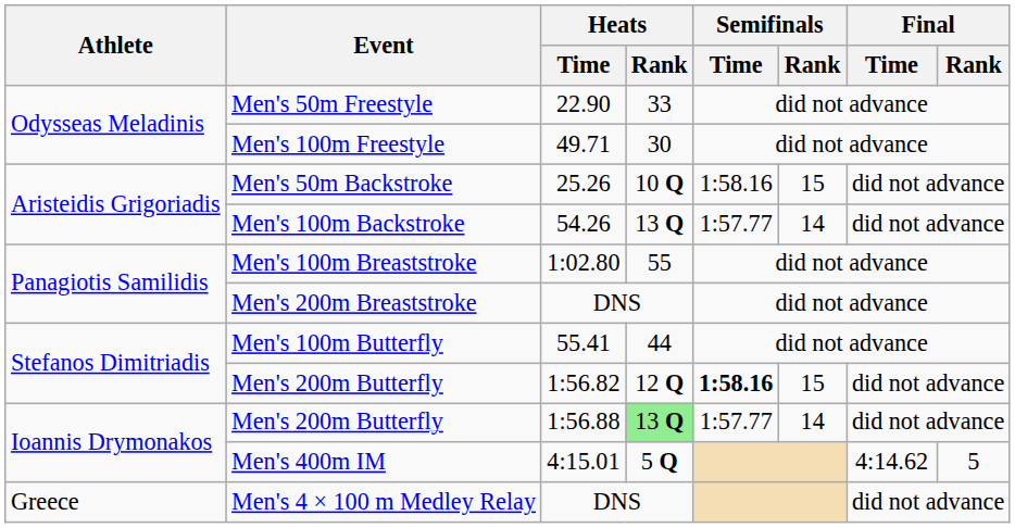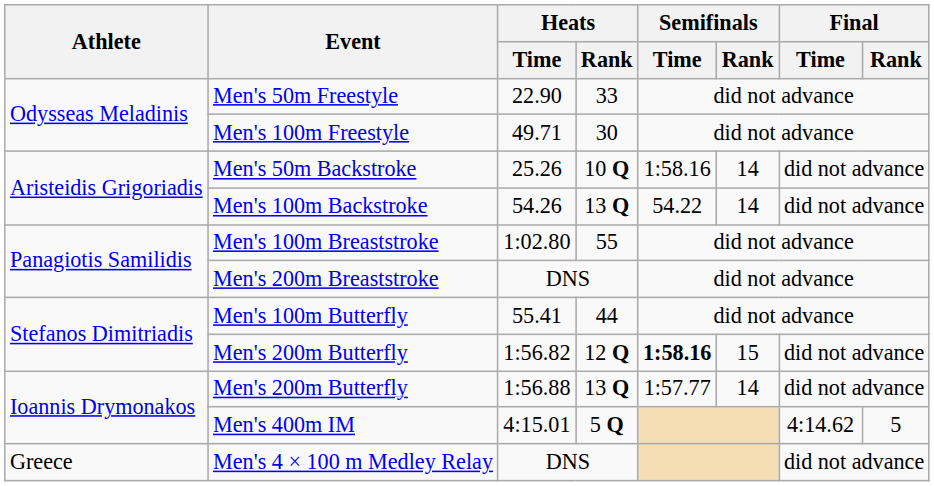Men's 50m Backstroke | Semifinals / Rank: 15 -> 14
Men's 100m Backstroke | Semifinals / Time: 1:57.77 -> 54.22
Men's 200m Butterfly / 1:56.88 | Heats / Rank: lightgreen background -> no background
